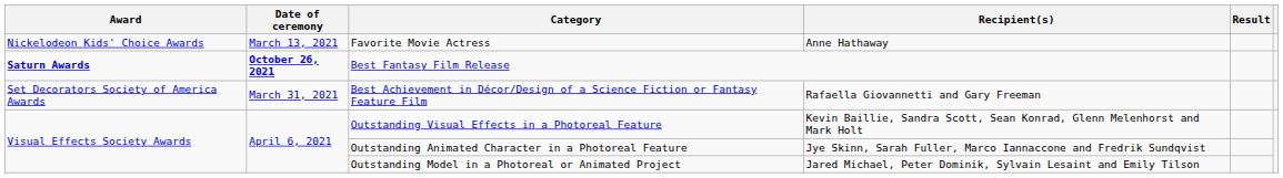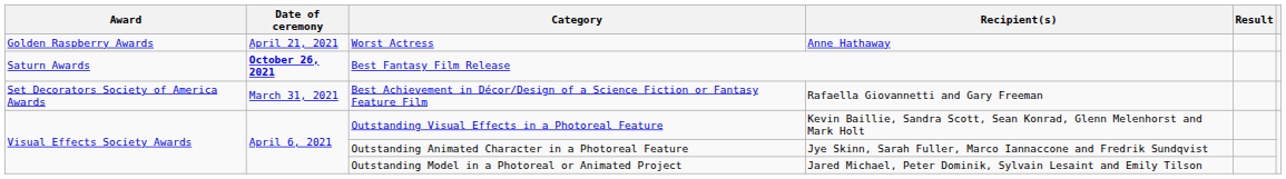+ row: Golden Raspberry Awards | April 21, 2021 | Worst Actress | Anne Hathaway
- row: Nickelodeon Kids' Choice Awards | March 13, 2021 | Favorite Movie Actress | Anne Hathaway
Best Fantasy Film Release | Award: bold -> normal
